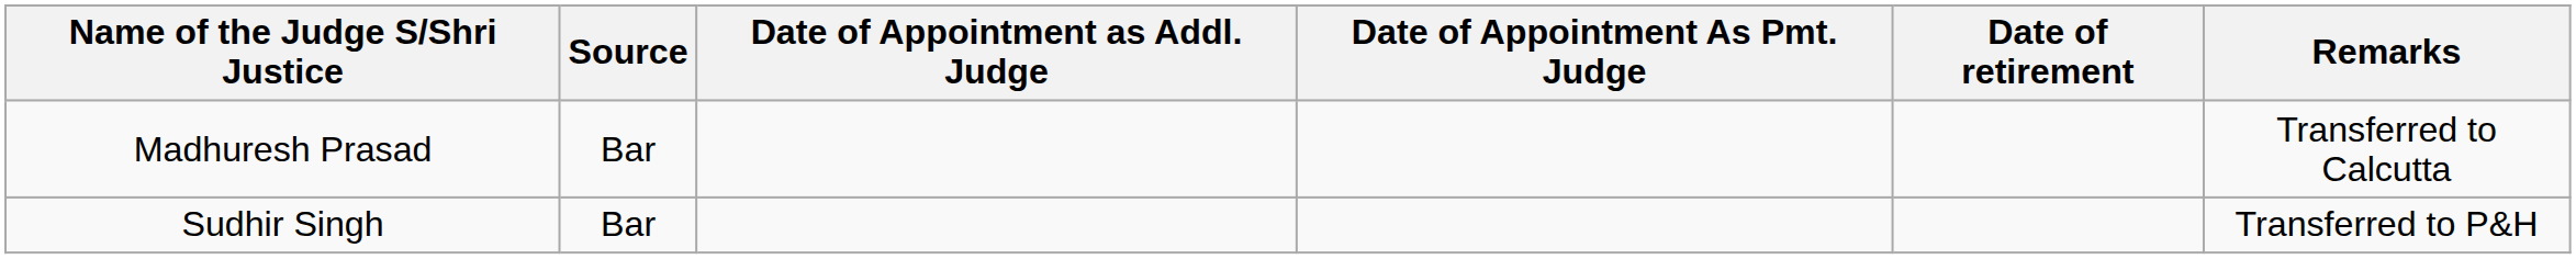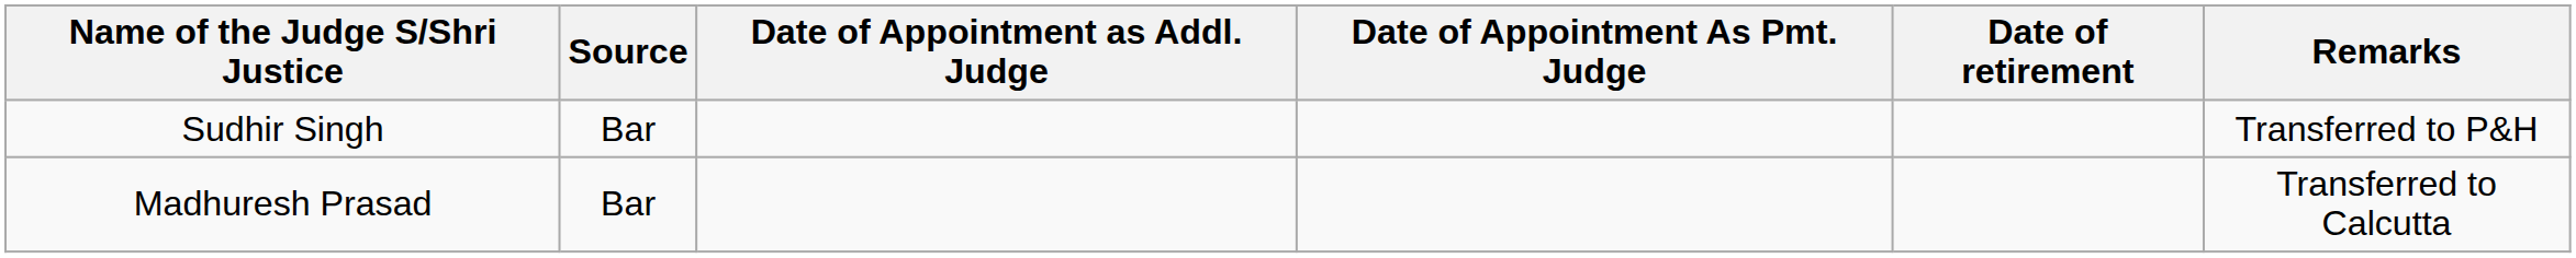rows swapped: Sudhir Singh <-> Madhuresh Prasad
